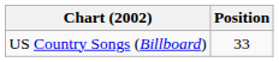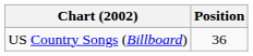US Country Songs (Billboard) | Position: 33 -> 36
